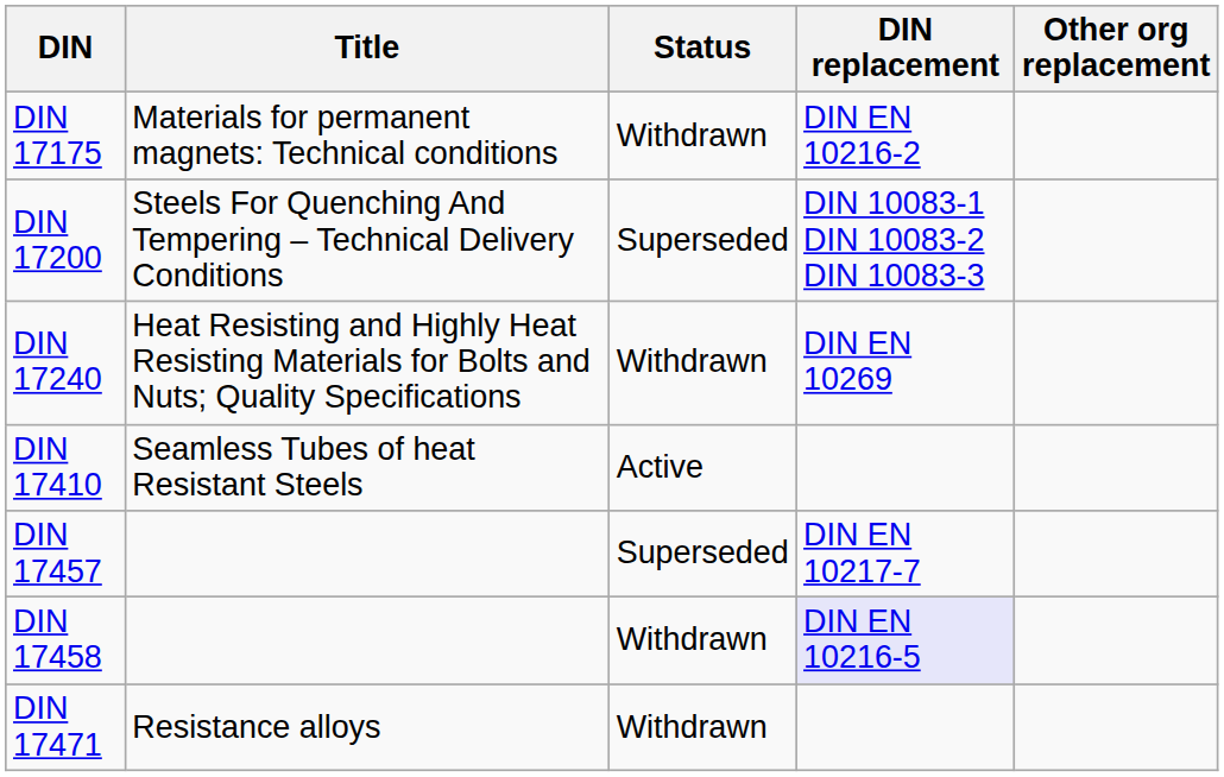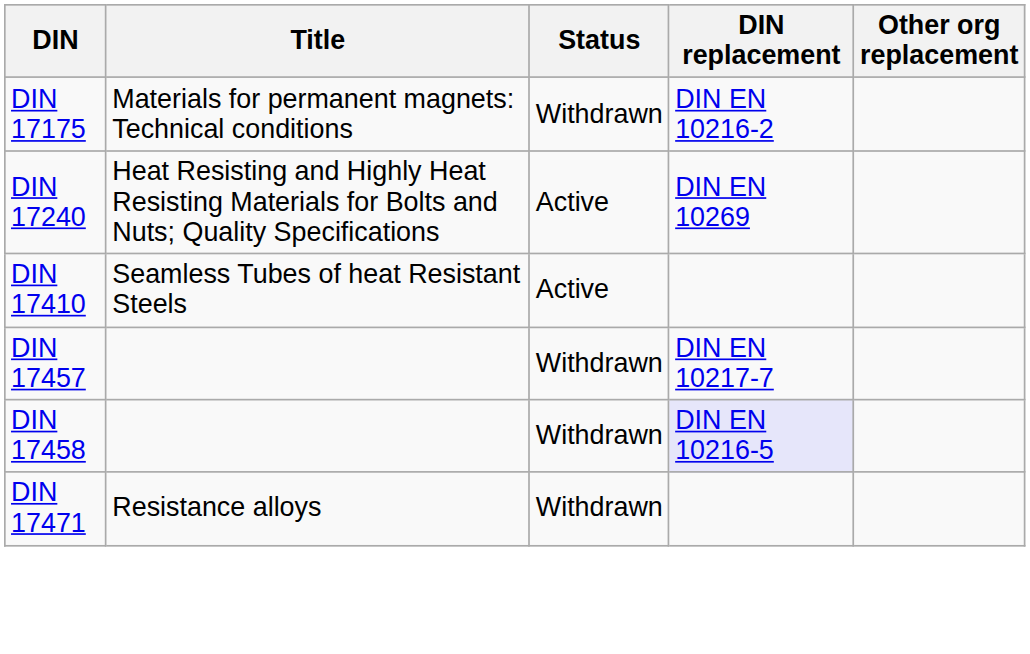- row: DIN 17200 | Steels For Quenching And Tempering – Technical Delivery Conditions | Superseded | DIN 10083-1 DIN 10083-2 DIN 10083-3
DIN 17240 | Status: Withdrawn -> Active
DIN 17457 | Status: Superseded -> Withdrawn
